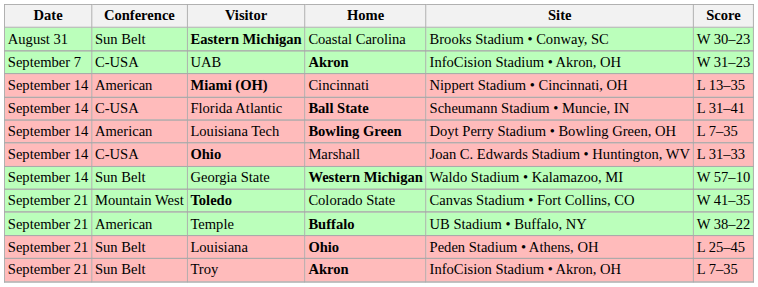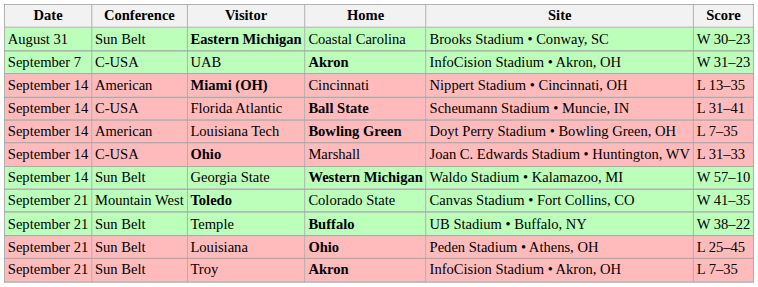Temple | Conference: American -> Sun Belt
